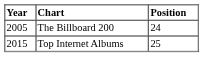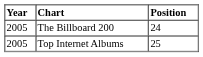Top Internet Albums | Year: 2015 -> 2005
